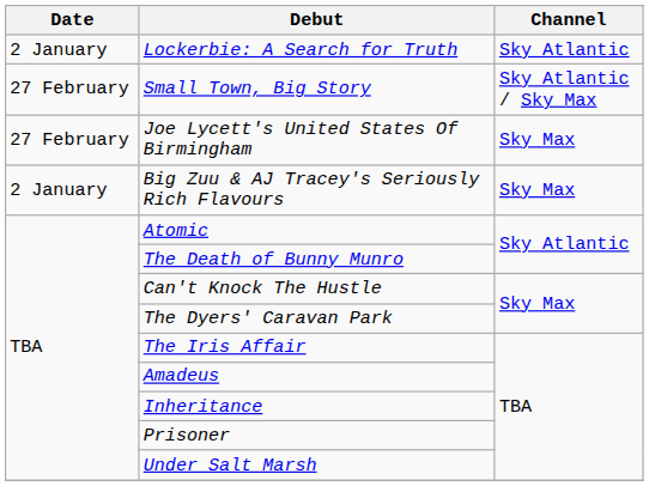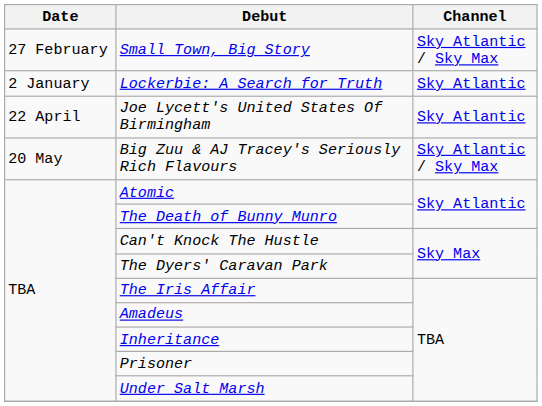rows swapped: Lockerbie: A Search for Truth <-> Small Town, Big Story
Joe Lycett's United States Of Birmingham | Date: 27 February -> 22 April
Joe Lycett's United States Of Birmingham | Channel: Sky Max -> Sky Atlantic
Big Zuu & AJ Tracey's Seriously Rich Flavours | Date: 2 January -> 20 May
Big Zuu & AJ Tracey's Seriously Rich Flavours | Channel: Sky Max -> Sky Atlantic / Sky Max
